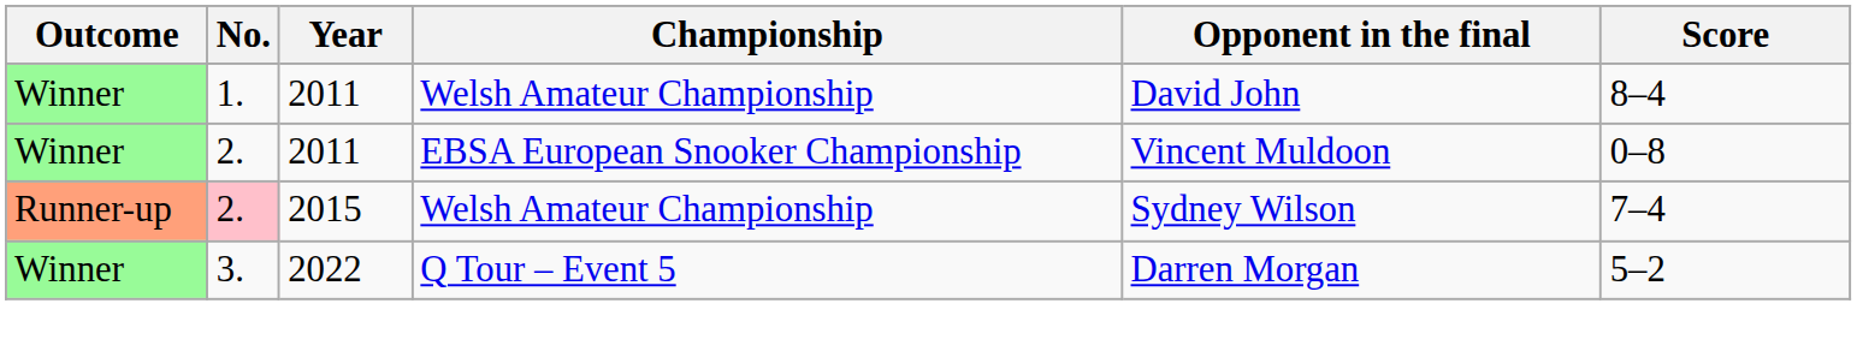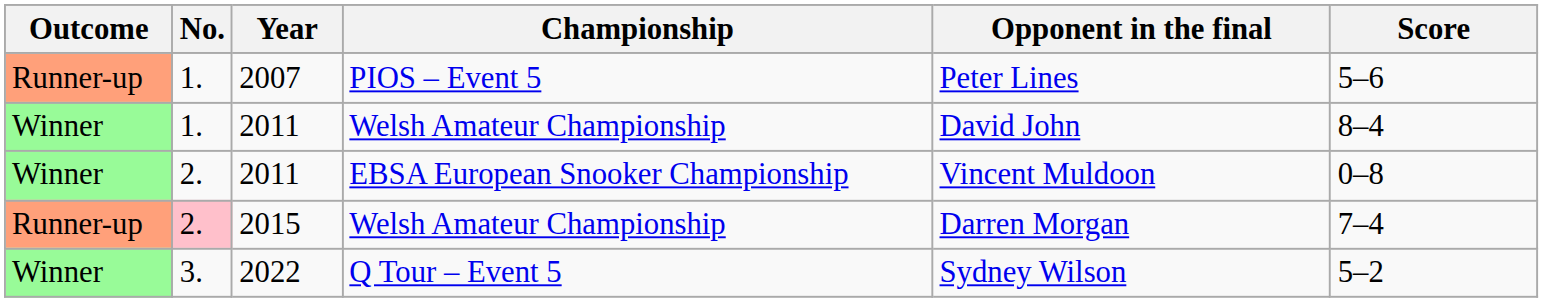+ row: Runner-up | 1. | 2007 | PIOS – Event 5 | Peter Lines | 5–6
2015 | Opponent in the final: Sydney Wilson -> Darren Morgan
2022 | Opponent in the final: Darren Morgan -> Sydney Wilson
